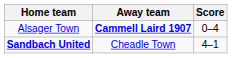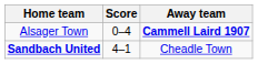columns swapped: Score <-> Away team
